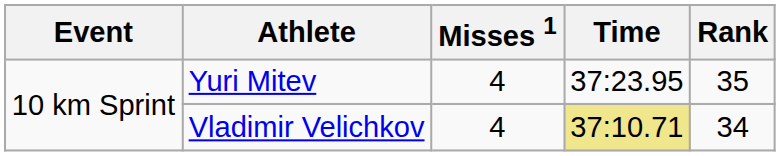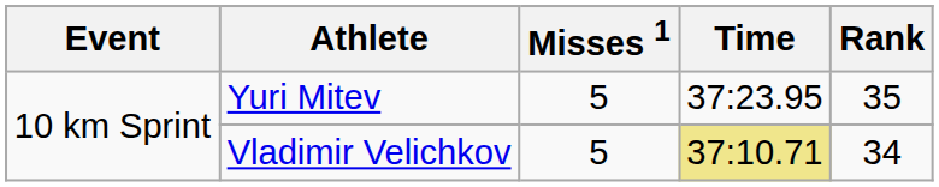Yuri Mitev | Misses 1: 4 -> 5
Vladimir Velichkov | Misses 1: 4 -> 5
